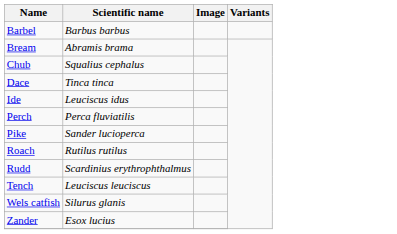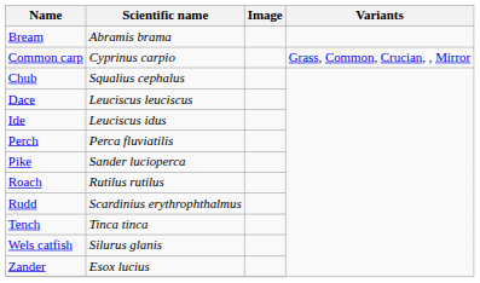- row: Barbel | Barbus barbus
+ row: Common carp | Cyprinus carpio | Grass, Common, Crucian, , Mirror
Dace | Scientific name: Tinca tinca -> Leuciscus leuciscus
Tench | Scientific name: Leuciscus leuciscus -> Tinca tinca
